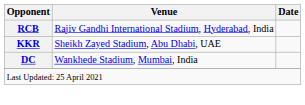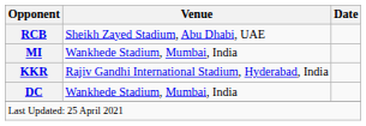RCB | Venue: Rajiv Gandhi International Stadium, Hyderabad, India -> Sheikh Zayed Stadium, Abu Dhabi, UAE
+ row: MI | Wankhede Stadium, Mumbai, India
KKR | Venue: Sheikh Zayed Stadium, Abu Dhabi, UAE -> Rajiv Gandhi International Stadium, Hyderabad, India
